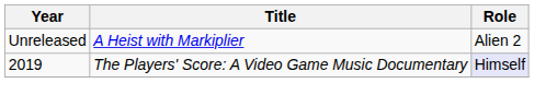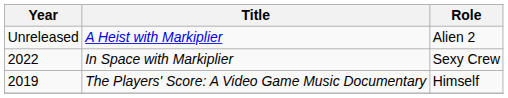+ row: 2022 | In Space with Markiplier | Sexy Crew
The Players' Score: A Video Game Music Documentary | Role: lavender background -> no background
